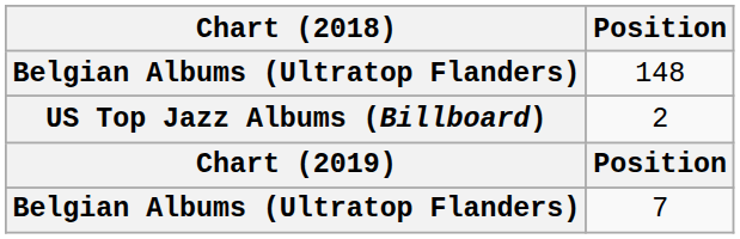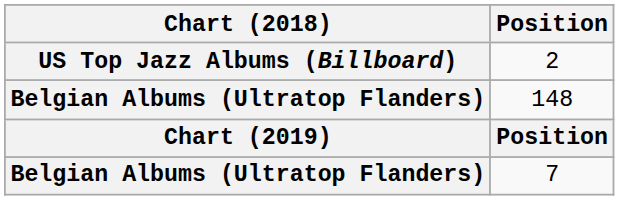rows swapped: 148 <-> 2
